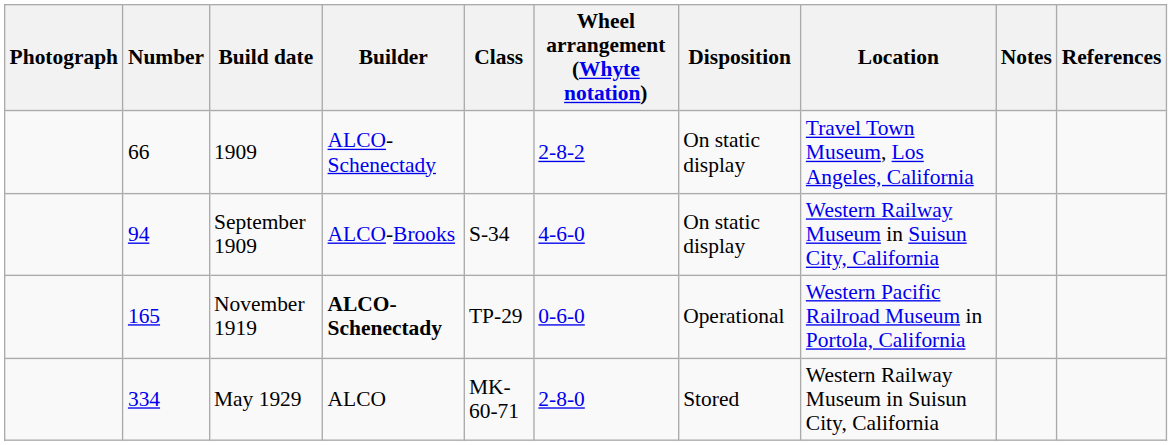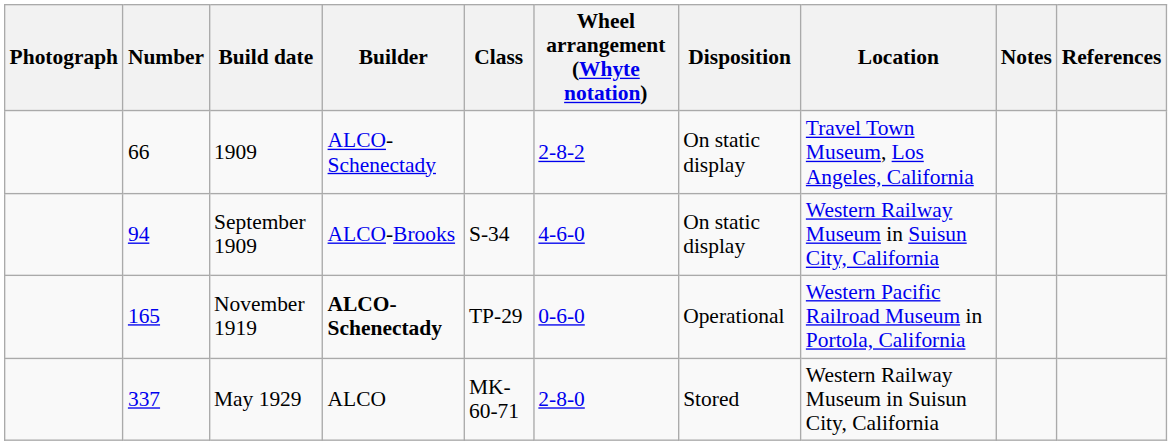May 1929 | Number: 334 -> 337
